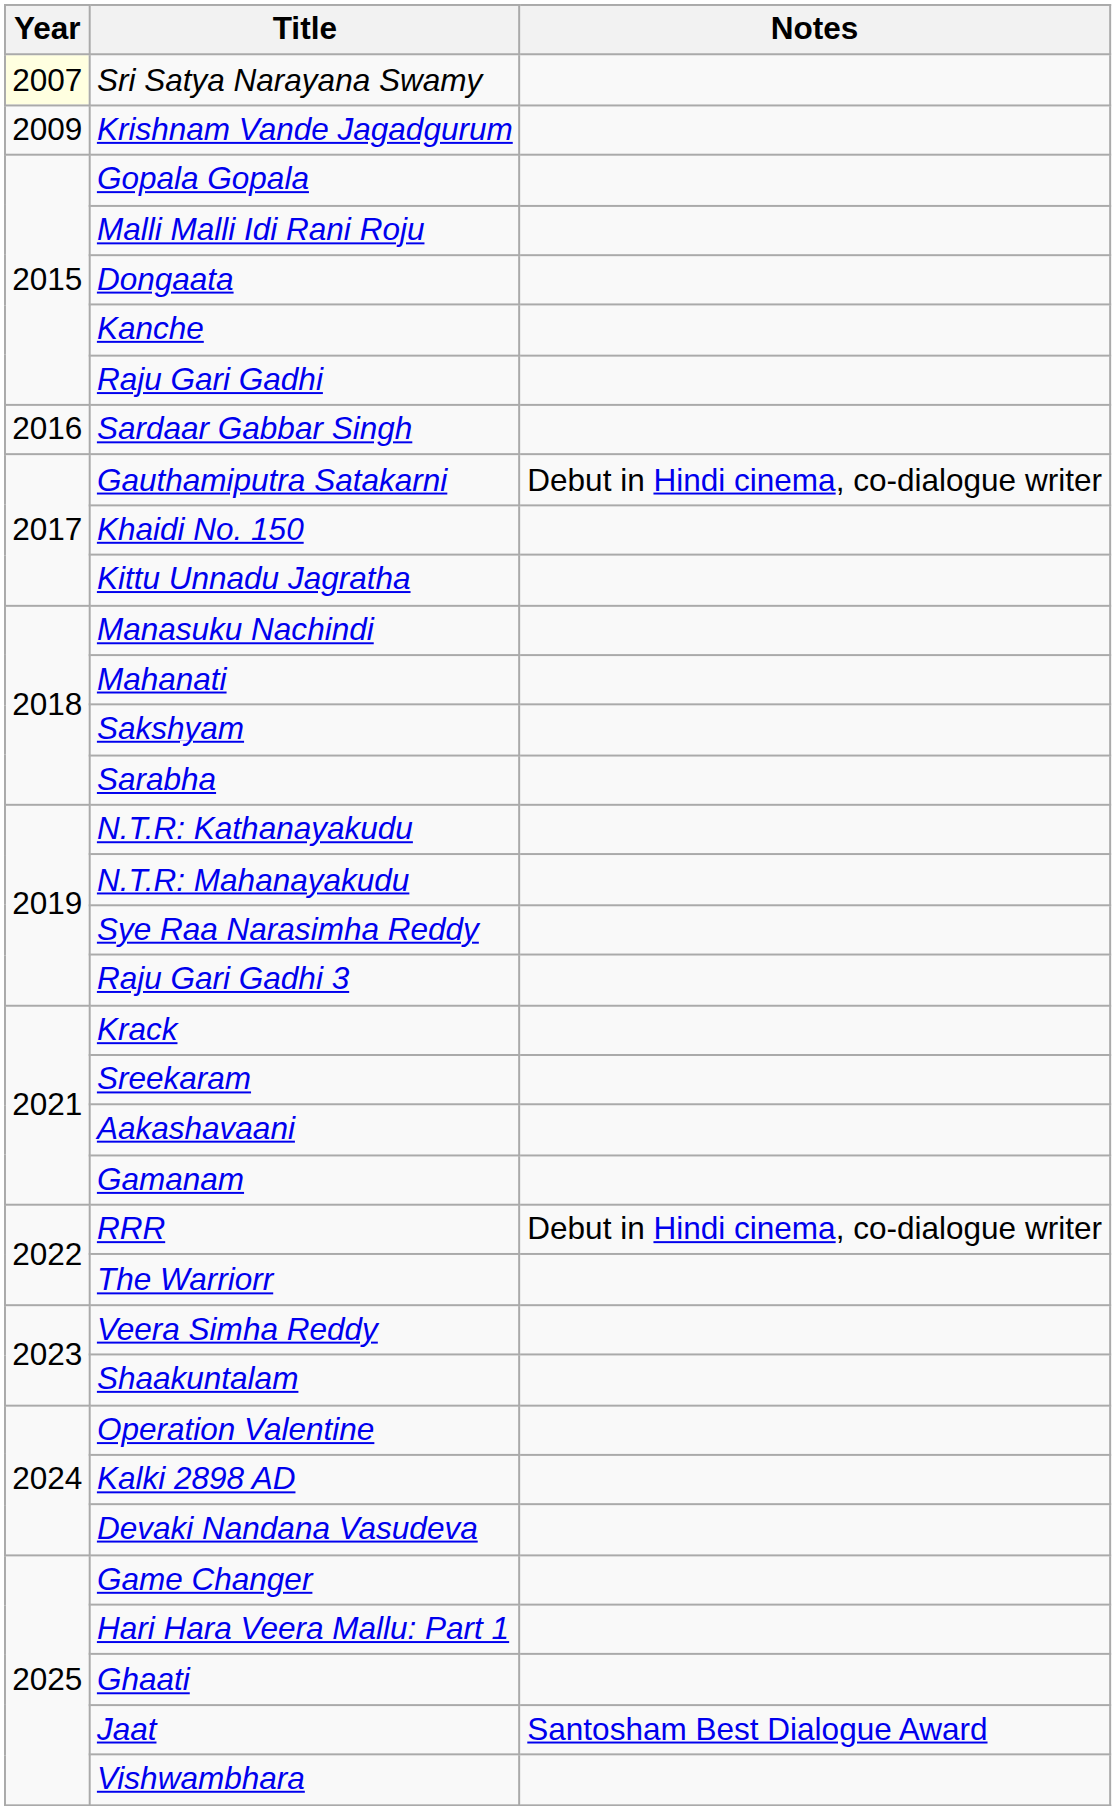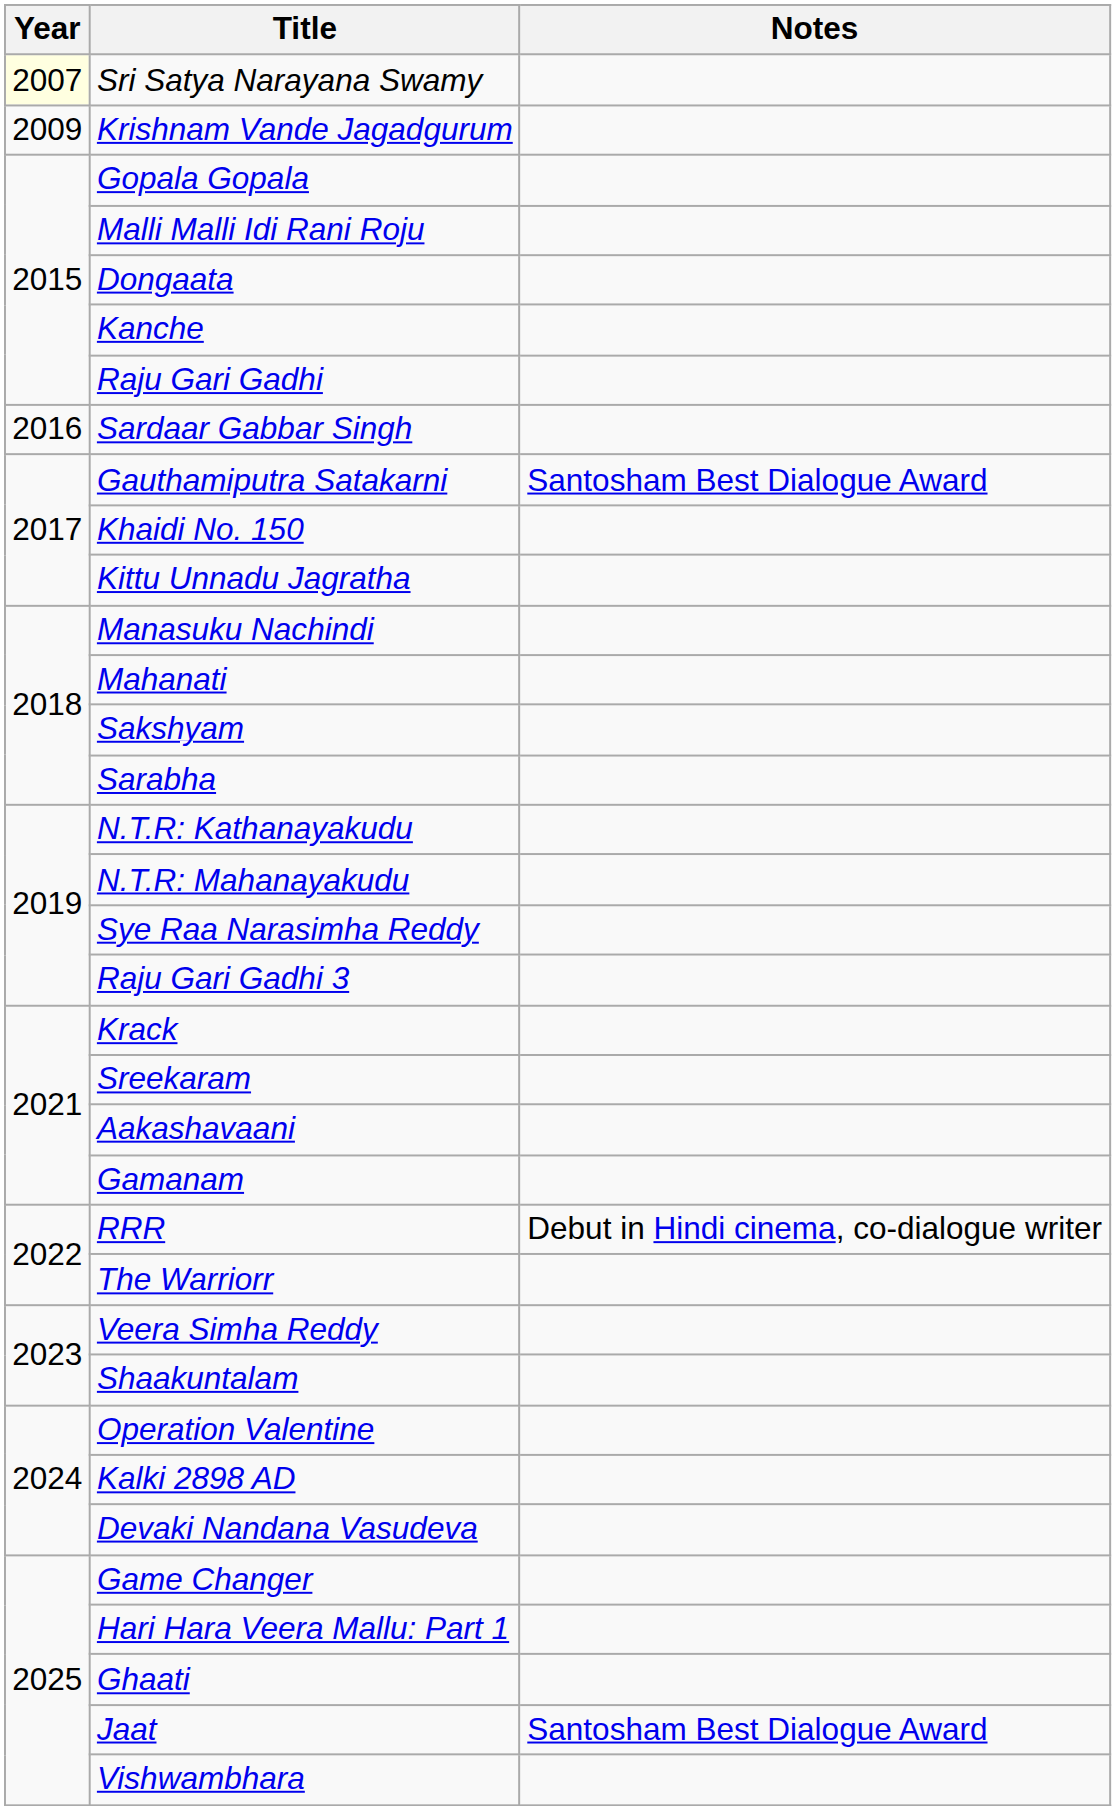Gauthamiputra Satakarni | Notes: Debut in Hindi cinema, co-dialogue writer -> Santosham Best Dialogue Award
